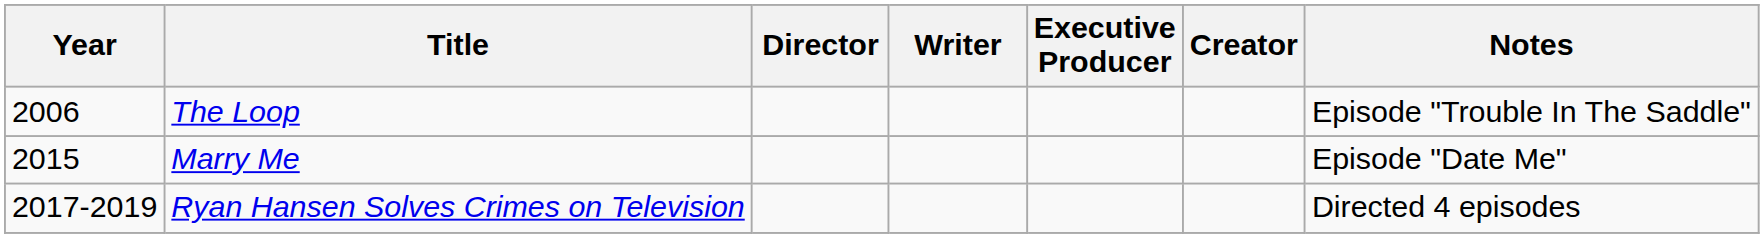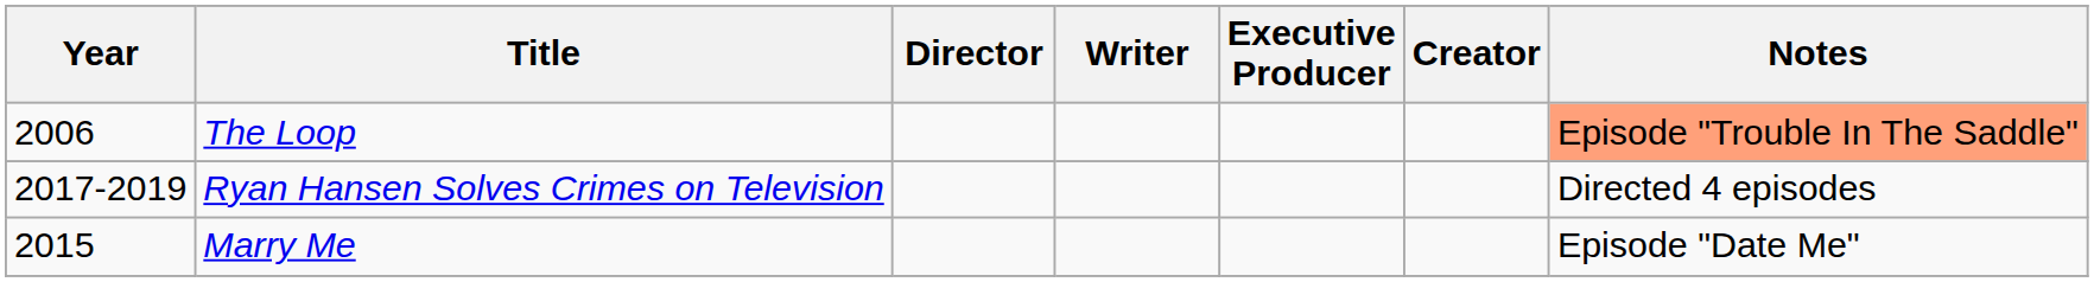The Loop | Notes: no background -> lightsalmon background
rows swapped: Marry Me <-> Ryan Hansen Solves Crimes on Television
